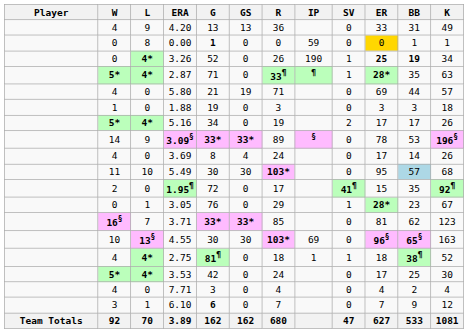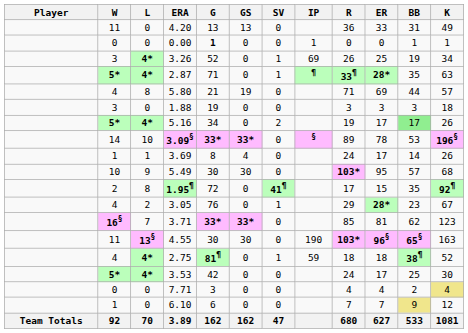columns swapped: SV <-> R
4.20 | W: 4 -> 11
4.20 | L: 9 -> 0
0.00 | L: 8 -> 0
0.00 | IP: 59 -> 1
0.00 | ER: gold background -> no background
3.26 | W: 0 -> 3
3.26 | IP: 190 -> 69
3.26 | ER: bold -> normal
3.26 | BB: bold -> normal
5.80 | L: 0 -> 8
1.88 | W: 1 -> 3
5.16 | BB: no background -> lightgreen background
3.09§ | L: 9 -> 10
3.69 | W: 4 -> 1
3.69 | L: 0 -> 1
5.49 | W: 11 -> 10
5.49 | L: 10 -> 9
5.49 | BB: lightblue background -> no background
1.95¶ | L: 0 -> 8
3.05 | W: 0 -> 4
3.05 | L: 1 -> 2
4.55 | W: 10 -> 11
4.55 | IP: 69 -> 190
2.75 | IP: 1 -> 59
7.71 | W: 4 -> 0
7.71 | K: no background -> khaki background
6.10 | W: 3 -> 1
6.10 | L: 1 -> 0
6.10 | G: bold -> normal
6.10 | BB: no background -> khaki background
